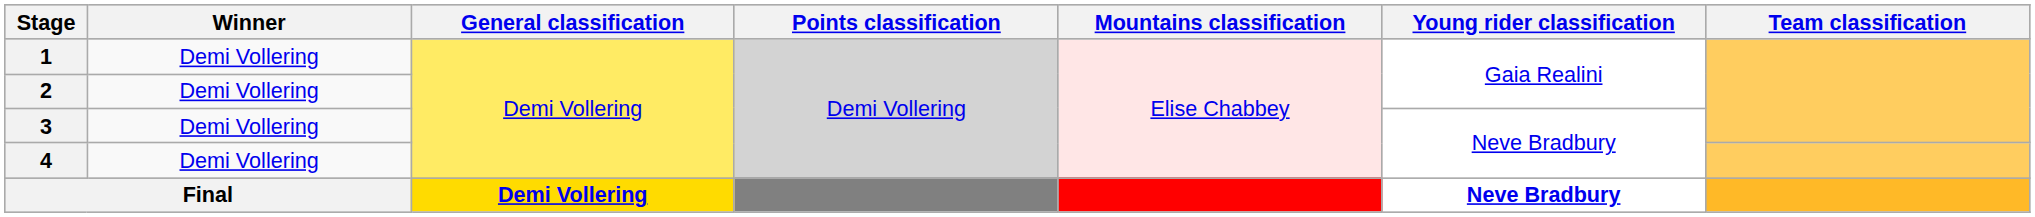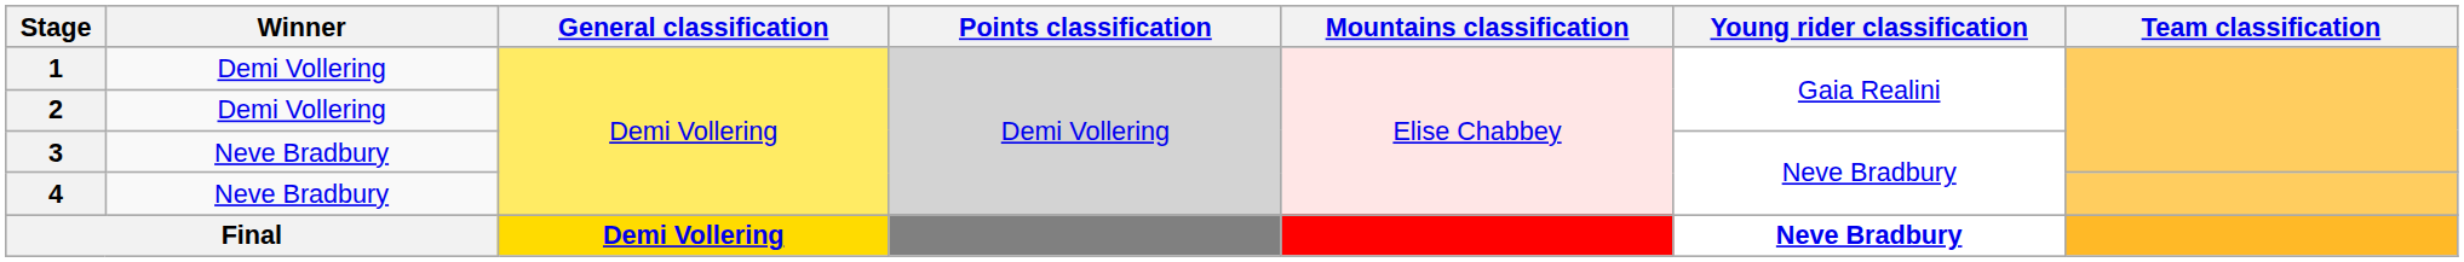3 | Winner: Demi Vollering -> Neve Bradbury
4 | Winner: Demi Vollering -> Neve Bradbury
